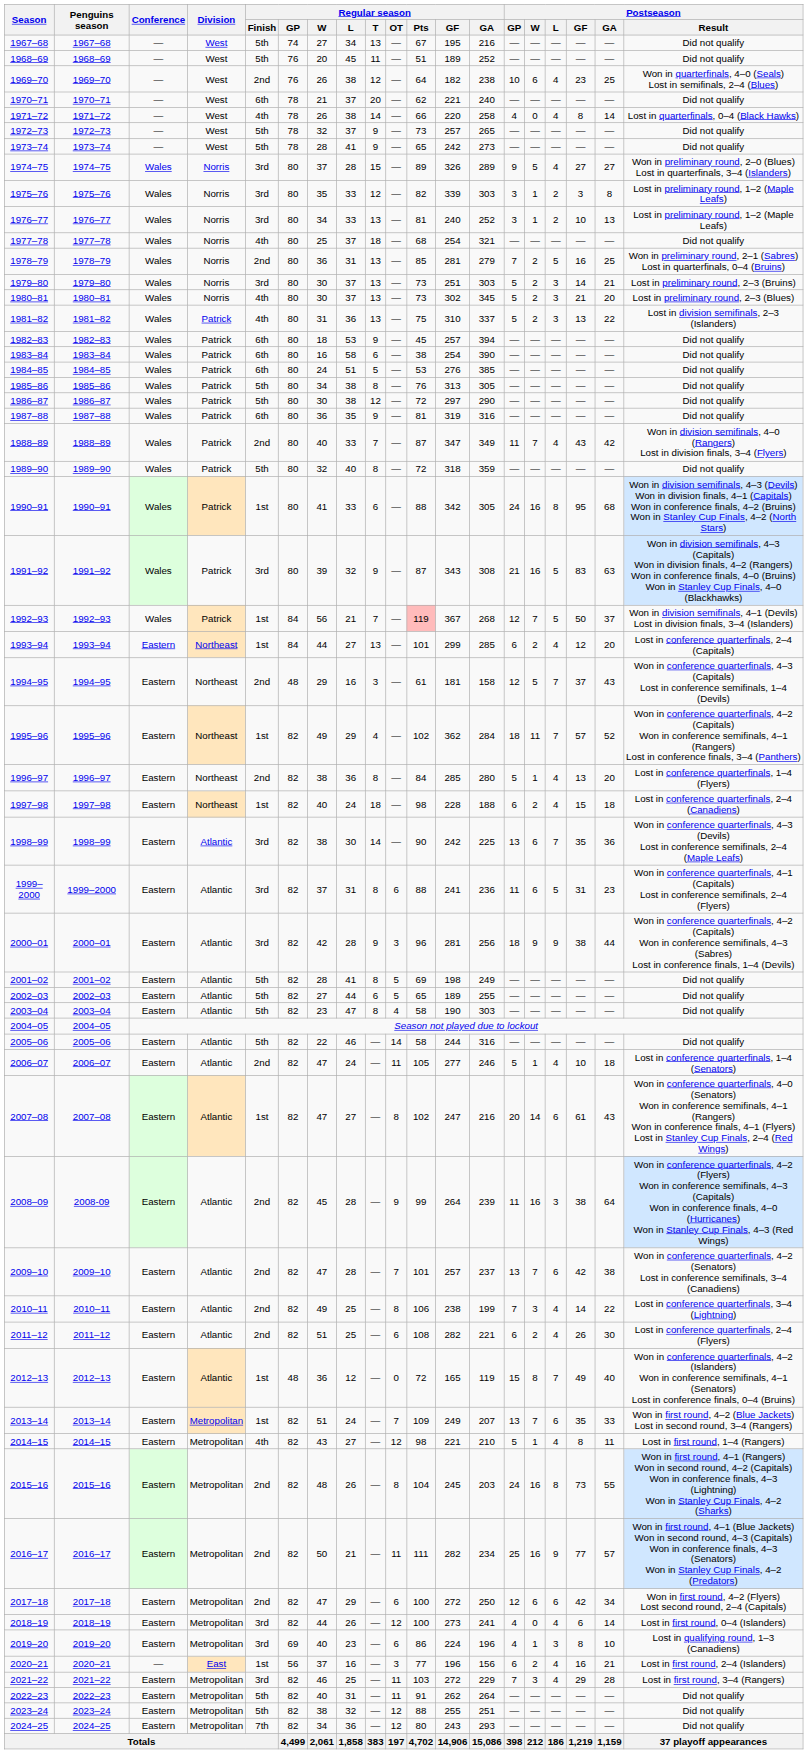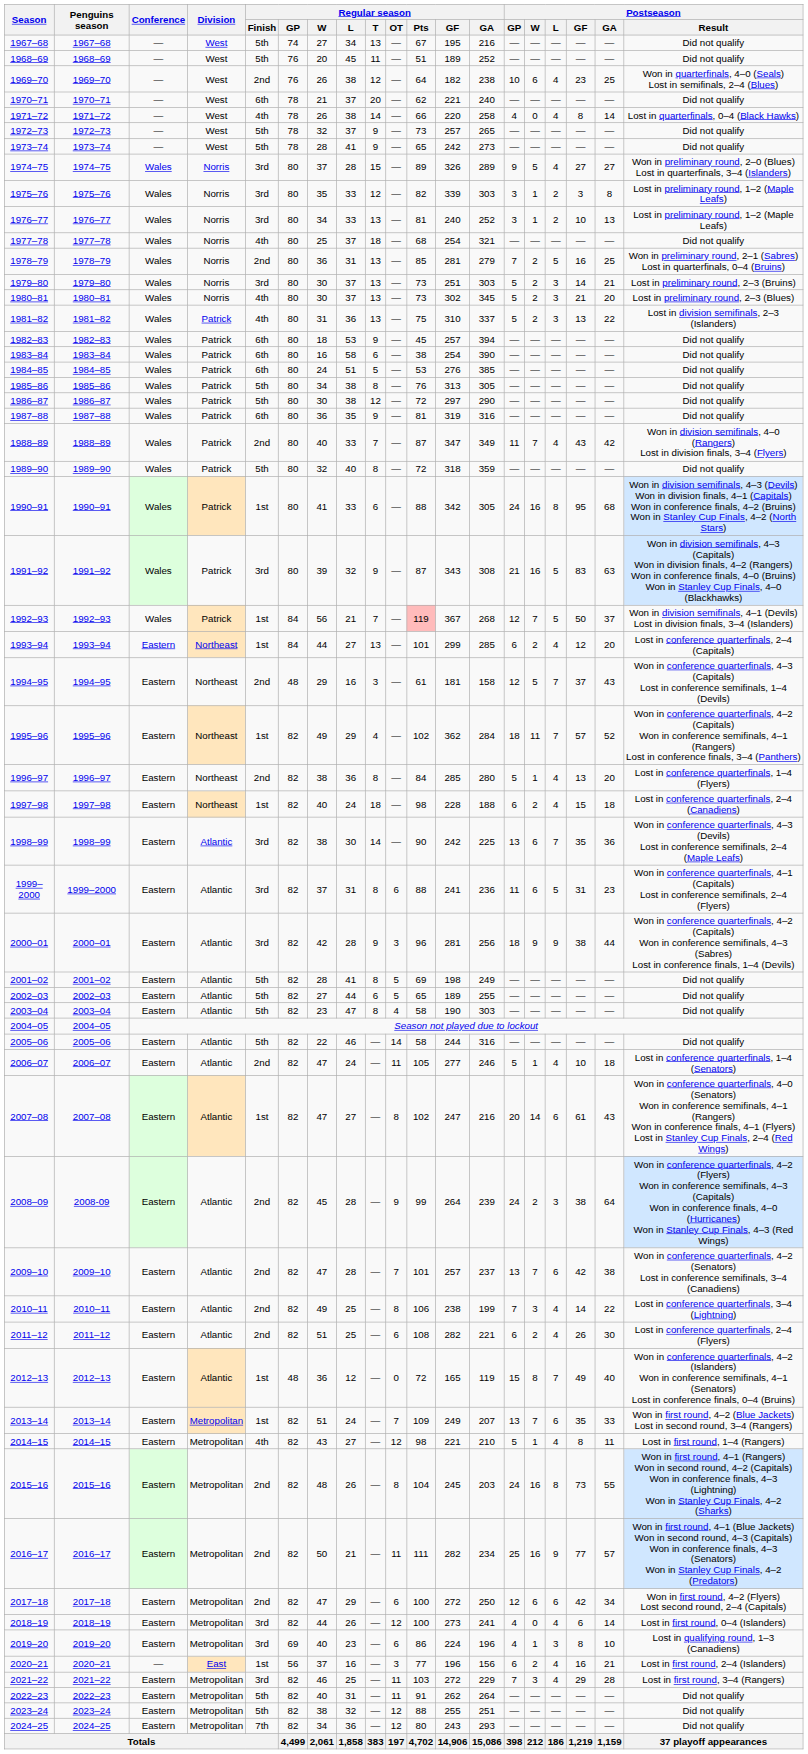2008–09 | Postseason / GP: 11 -> 24
2008–09 | Postseason / W: 16 -> 2
